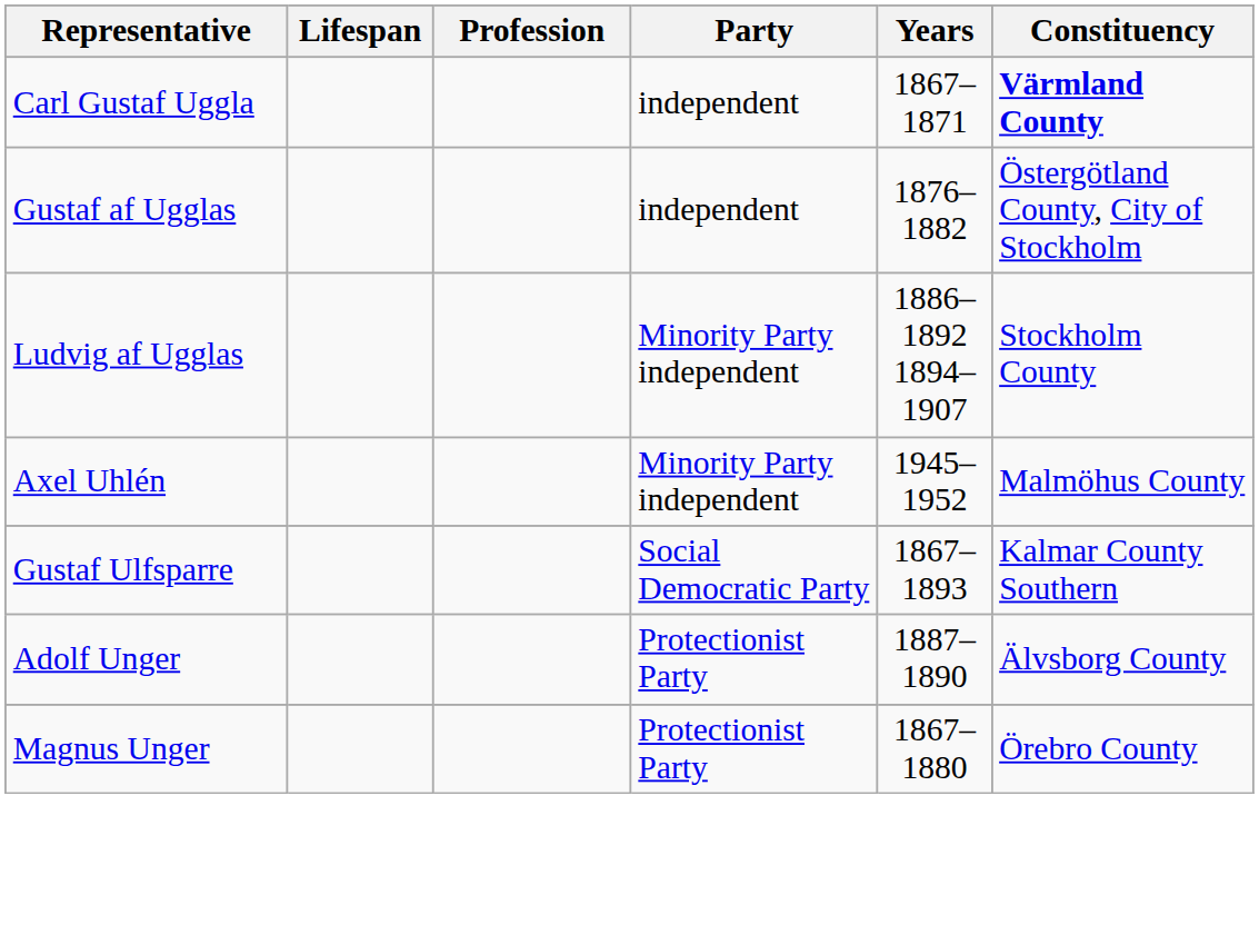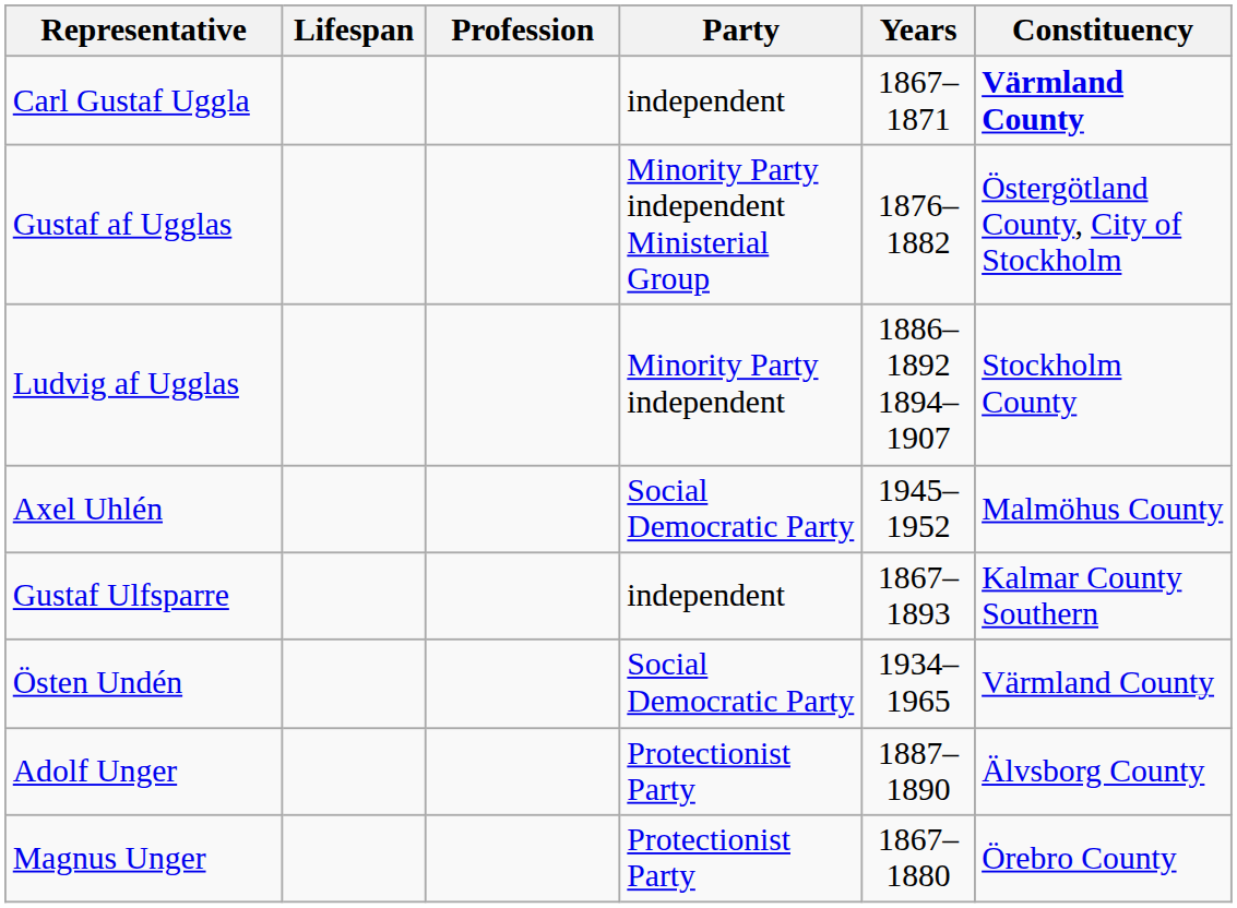Gustaf af Ugglas | Party: independent -> Minority Party independent Ministerial Group
Axel Uhlén | Party: Minority Party independent -> Social Democratic Party
Gustaf Ulfsparre | Party: Social Democratic Party -> independent
+ row: Östen Undén | Social Democratic Party | 1934–1965 | Värmland County
